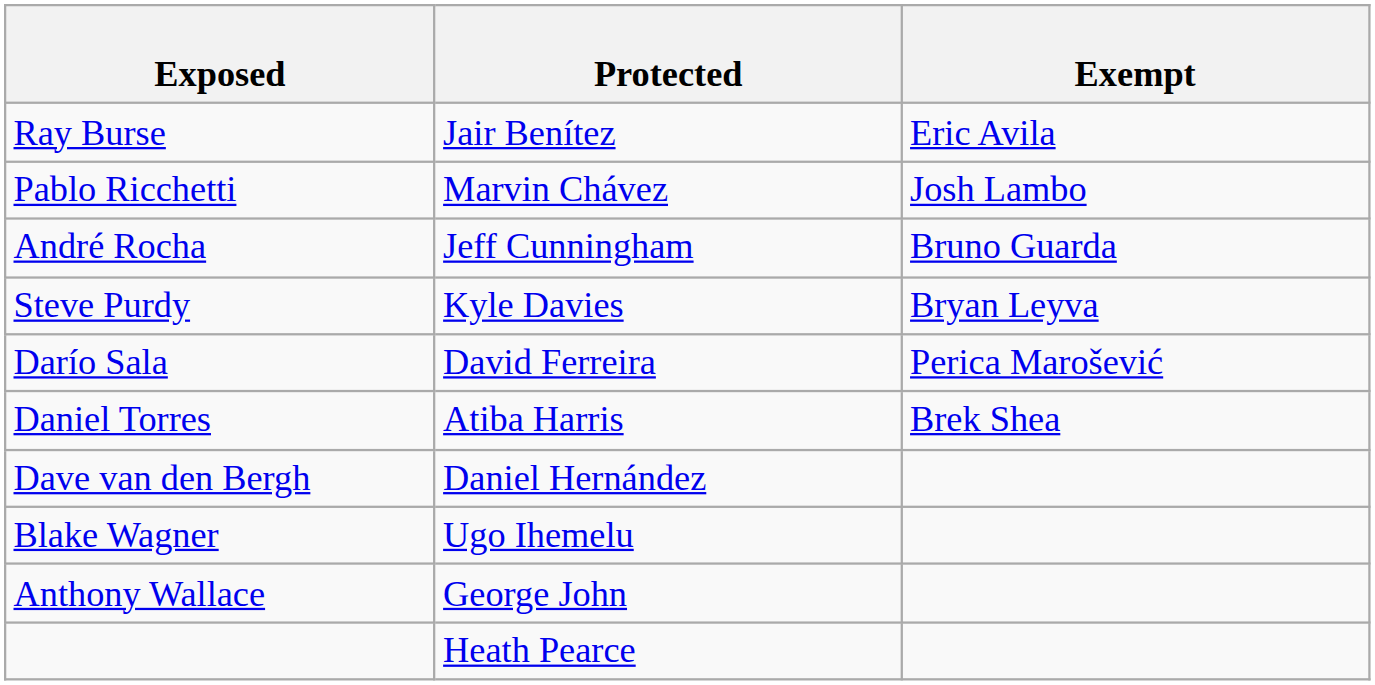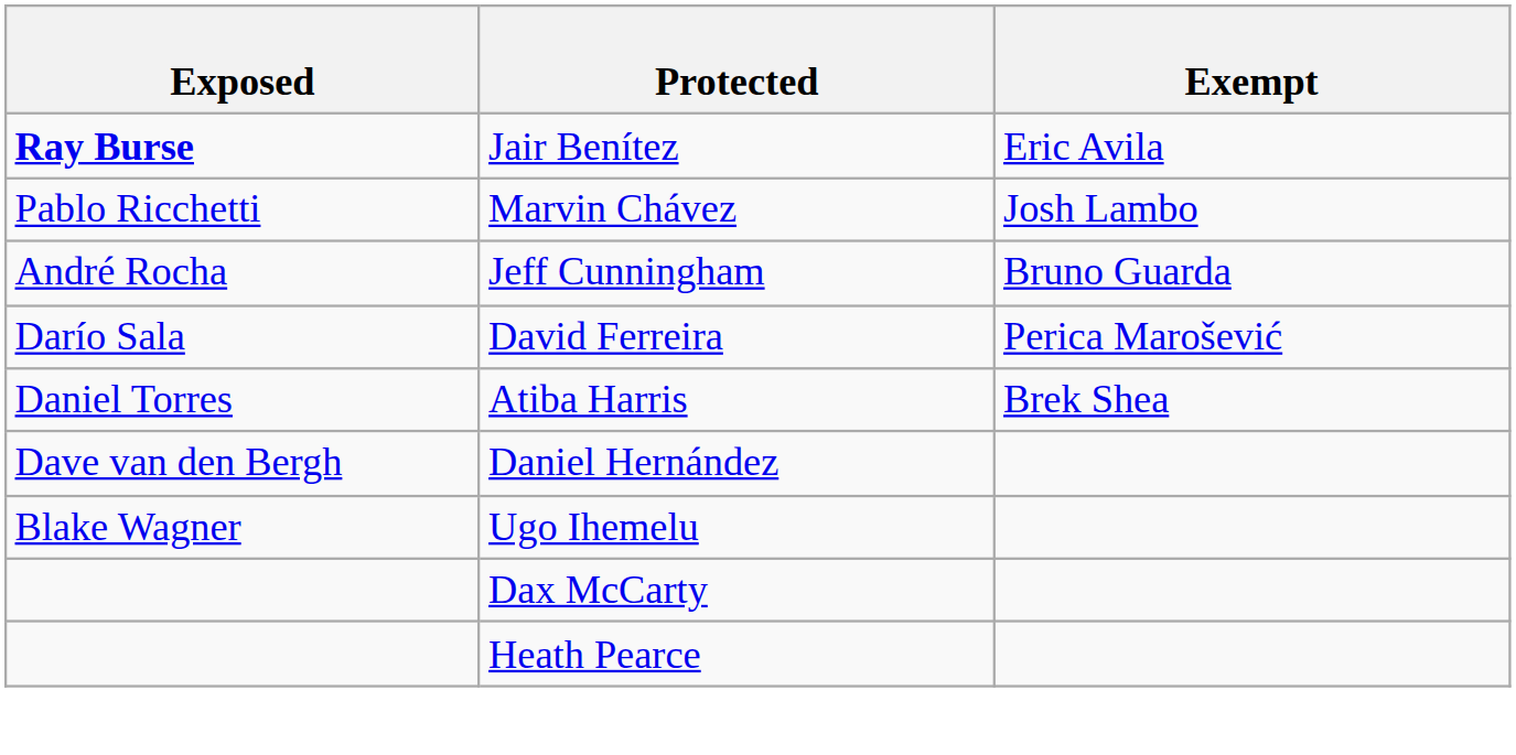Jair Benítez | Exposed: normal -> bold
- row: Steve Purdy | Kyle Davies | Bryan Leyva
- row: Anthony Wallace | George John
+ row: Dax McCarty
